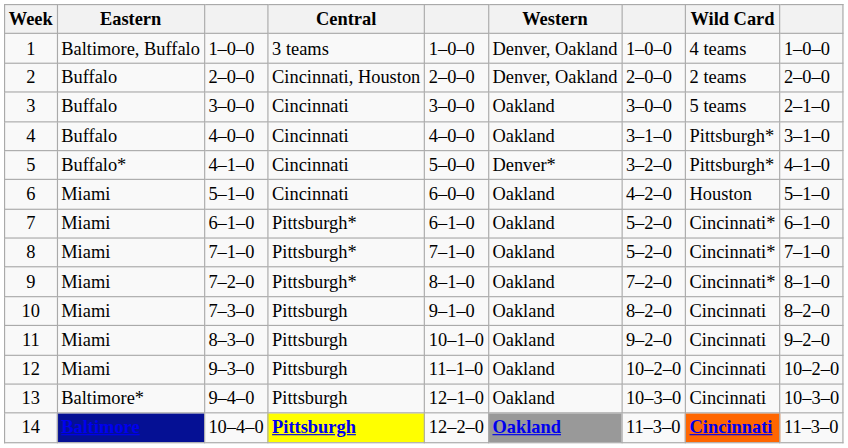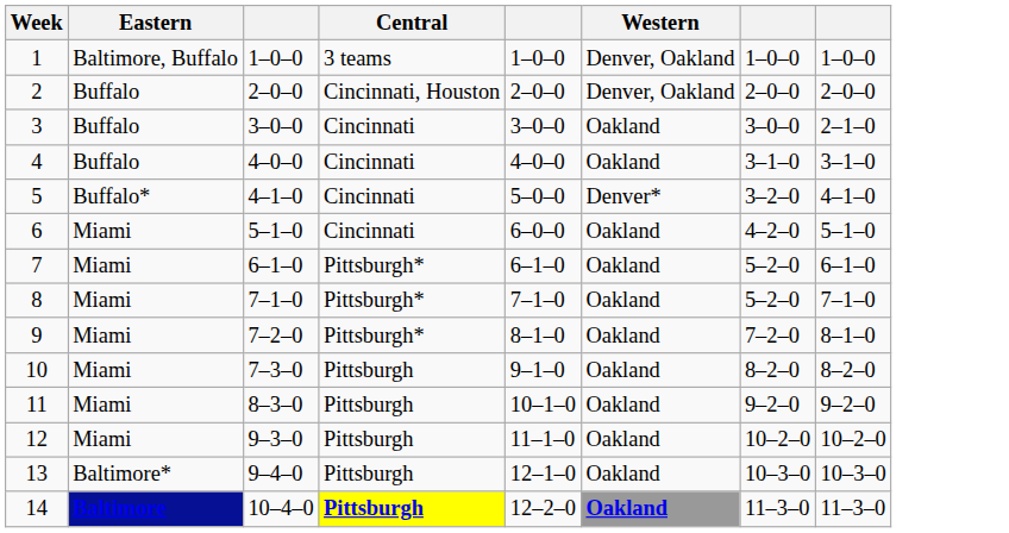- column: Wild Card | 4 teams | 2 teams | 5 teams | Pittsburgh* | Pittsburgh* | Houston | Cincinnati* | Cincinnati* | Cincinnati* | Cincinnati | Cincinnati | Cincinnati | Cincinnati | Cincinnati
